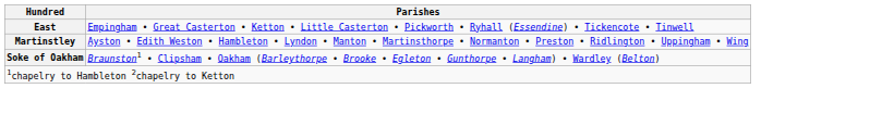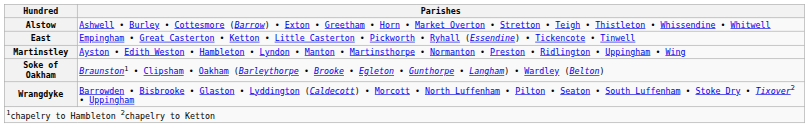+ row: Alstow | Ashwell • Burley • Cottesmore (Barrow) • Exton • Greetham • Horn • Market Overton • Stretton • Teigh • Thistleton • Whissendine • Whitwell
+ row: Wrangdyke | Barrowden • Bisbrooke • Glaston • Lyddington (Caldecott) • Morcott • North Luffenham • Pilton • Seaton • South Luffenham • Stoke Dry • Tixover2 • Uppingham
